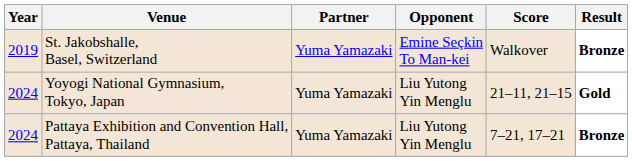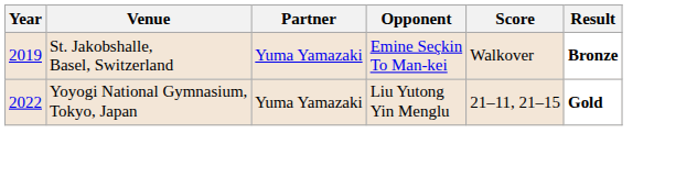Yoyogi National Gymnasium, Tokyo, Japan | Year: 2024 -> 2022
- row: 2024 | Pattaya Exhibition and Convention Hall, Pattaya, Thailand | Yuma Yamazaki | Liu Yutong Yin Menglu | 7–21, 17–21 | Bronze
